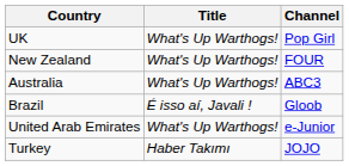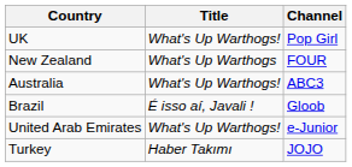New Zealand | Title: What's Up Warthogs! -> What's Up Warthogs
